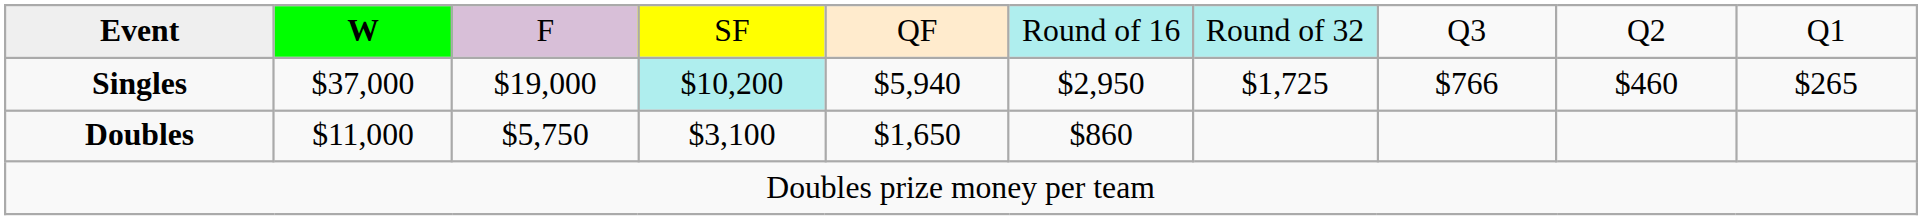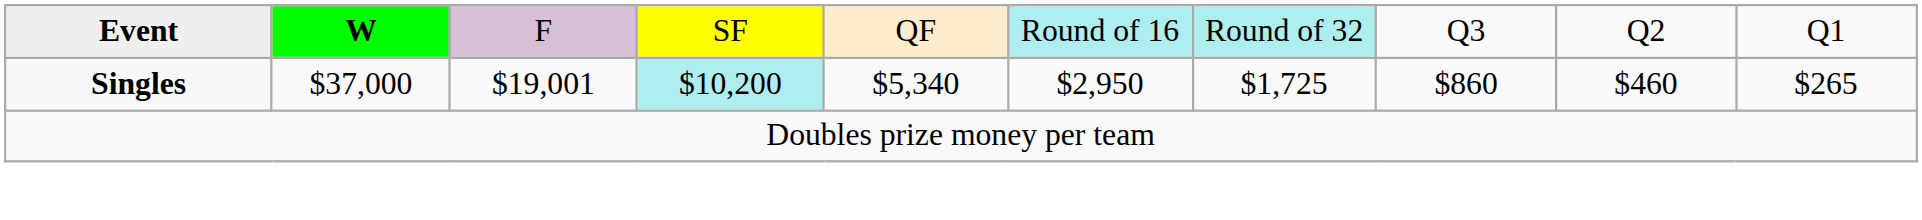Singles | column 3: $19,000 -> $19,001
Singles | column 5: $5,940 -> $5,340
Singles | column 8: $766 -> $860
- row: Doubles | $11,000 | $5,750 | $3,100 | $1,650 | $860
